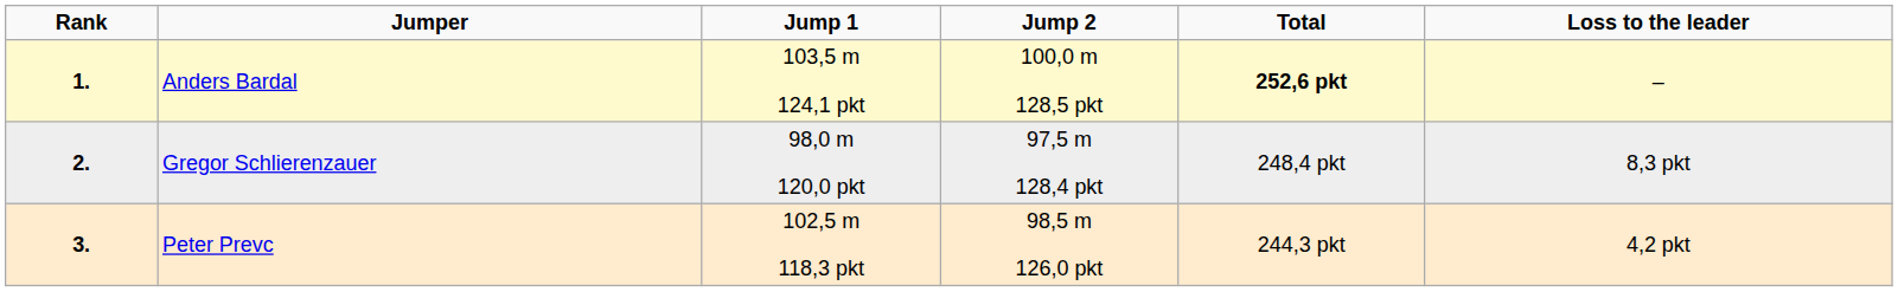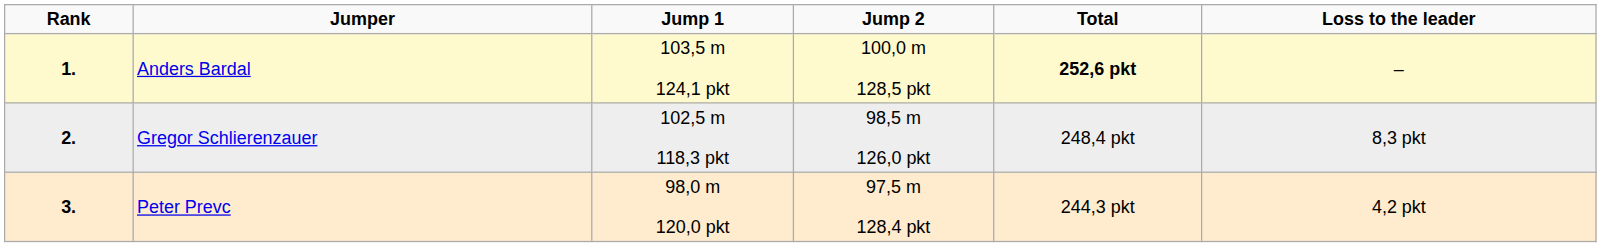Gregor Schlierenzauer | Jump 1: 98,0 m 120,0 pkt -> 102,5 m 118,3 pkt
Gregor Schlierenzauer | Jump 2: 97,5 m 128,4 pkt -> 98,5 m 126,0 pkt
Peter Prevc | Jump 1: 102,5 m 118,3 pkt -> 98,0 m 120,0 pkt
Peter Prevc | Jump 2: 98,5 m 126,0 pkt -> 97,5 m 128,4 pkt
